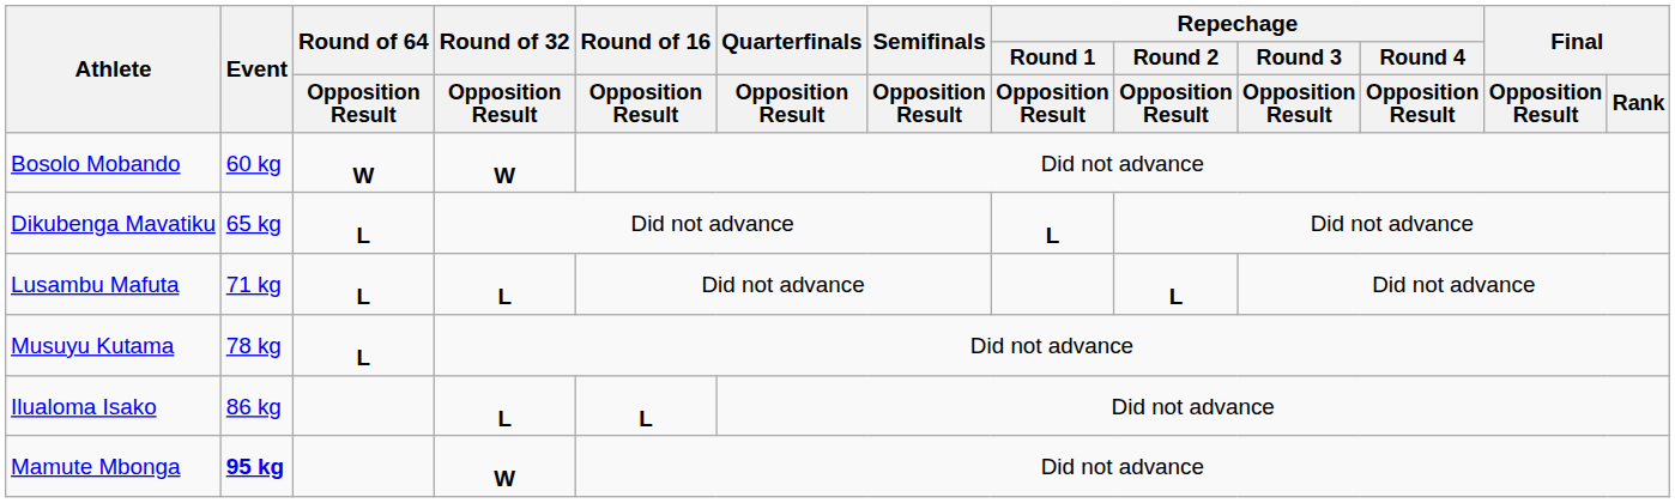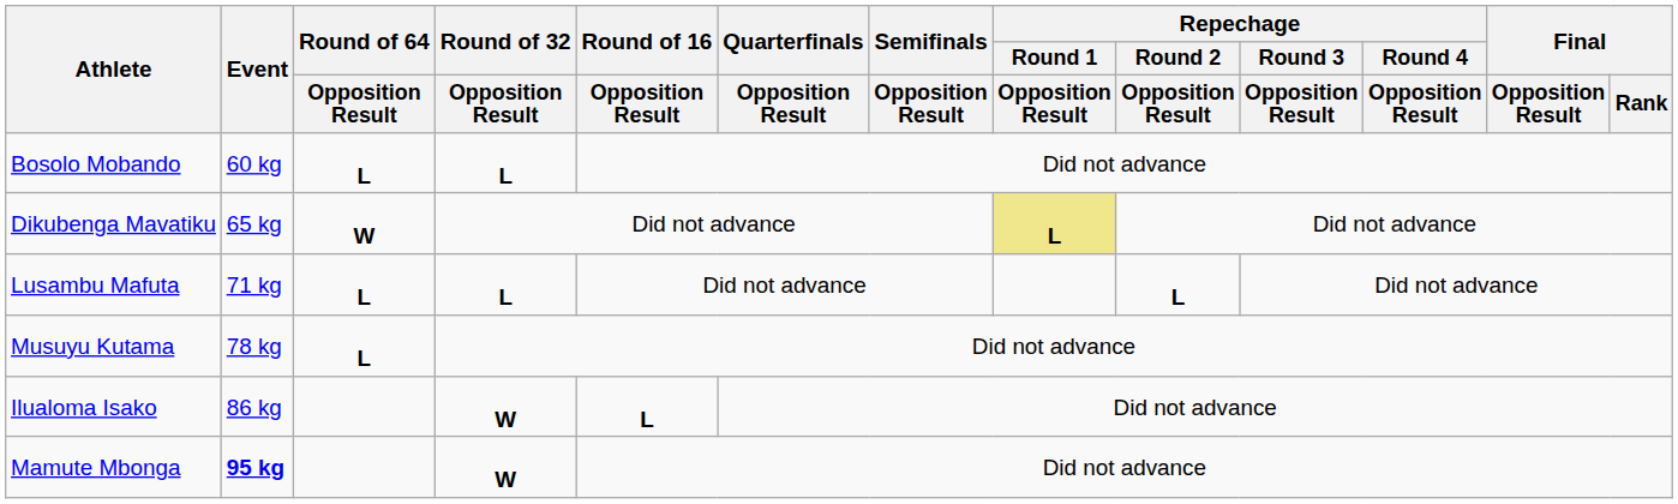Bosolo Mobando | Round of 64 / Opposition Result: W -> L
Bosolo Mobando | Round of 32 / Opposition Result: W -> L
Dikubenga Mavatiku | Round of 64 / Opposition Result: L -> W
Dikubenga Mavatiku | Repechage / Round 1 / Opposition Result: no background -> khaki background
Ilualoma Isako | Round of 32 / Opposition Result: L -> W
